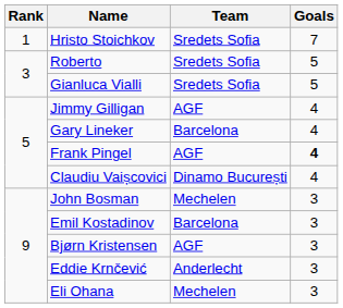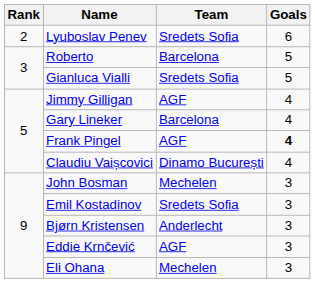- row: 1 | Hristo Stoichkov | Sredets Sofia | 7
+ row: 2 | Lyuboslav Penev | Sredets Sofia | 6
Roberto | Team: Sredets Sofia -> Barcelona
Emil Kostadinov | Team: Barcelona -> Sredets Sofia
Bjørn Kristensen | Team: AGF -> Anderlecht
Eddie Krnčević | Team: Anderlecht -> AGF
